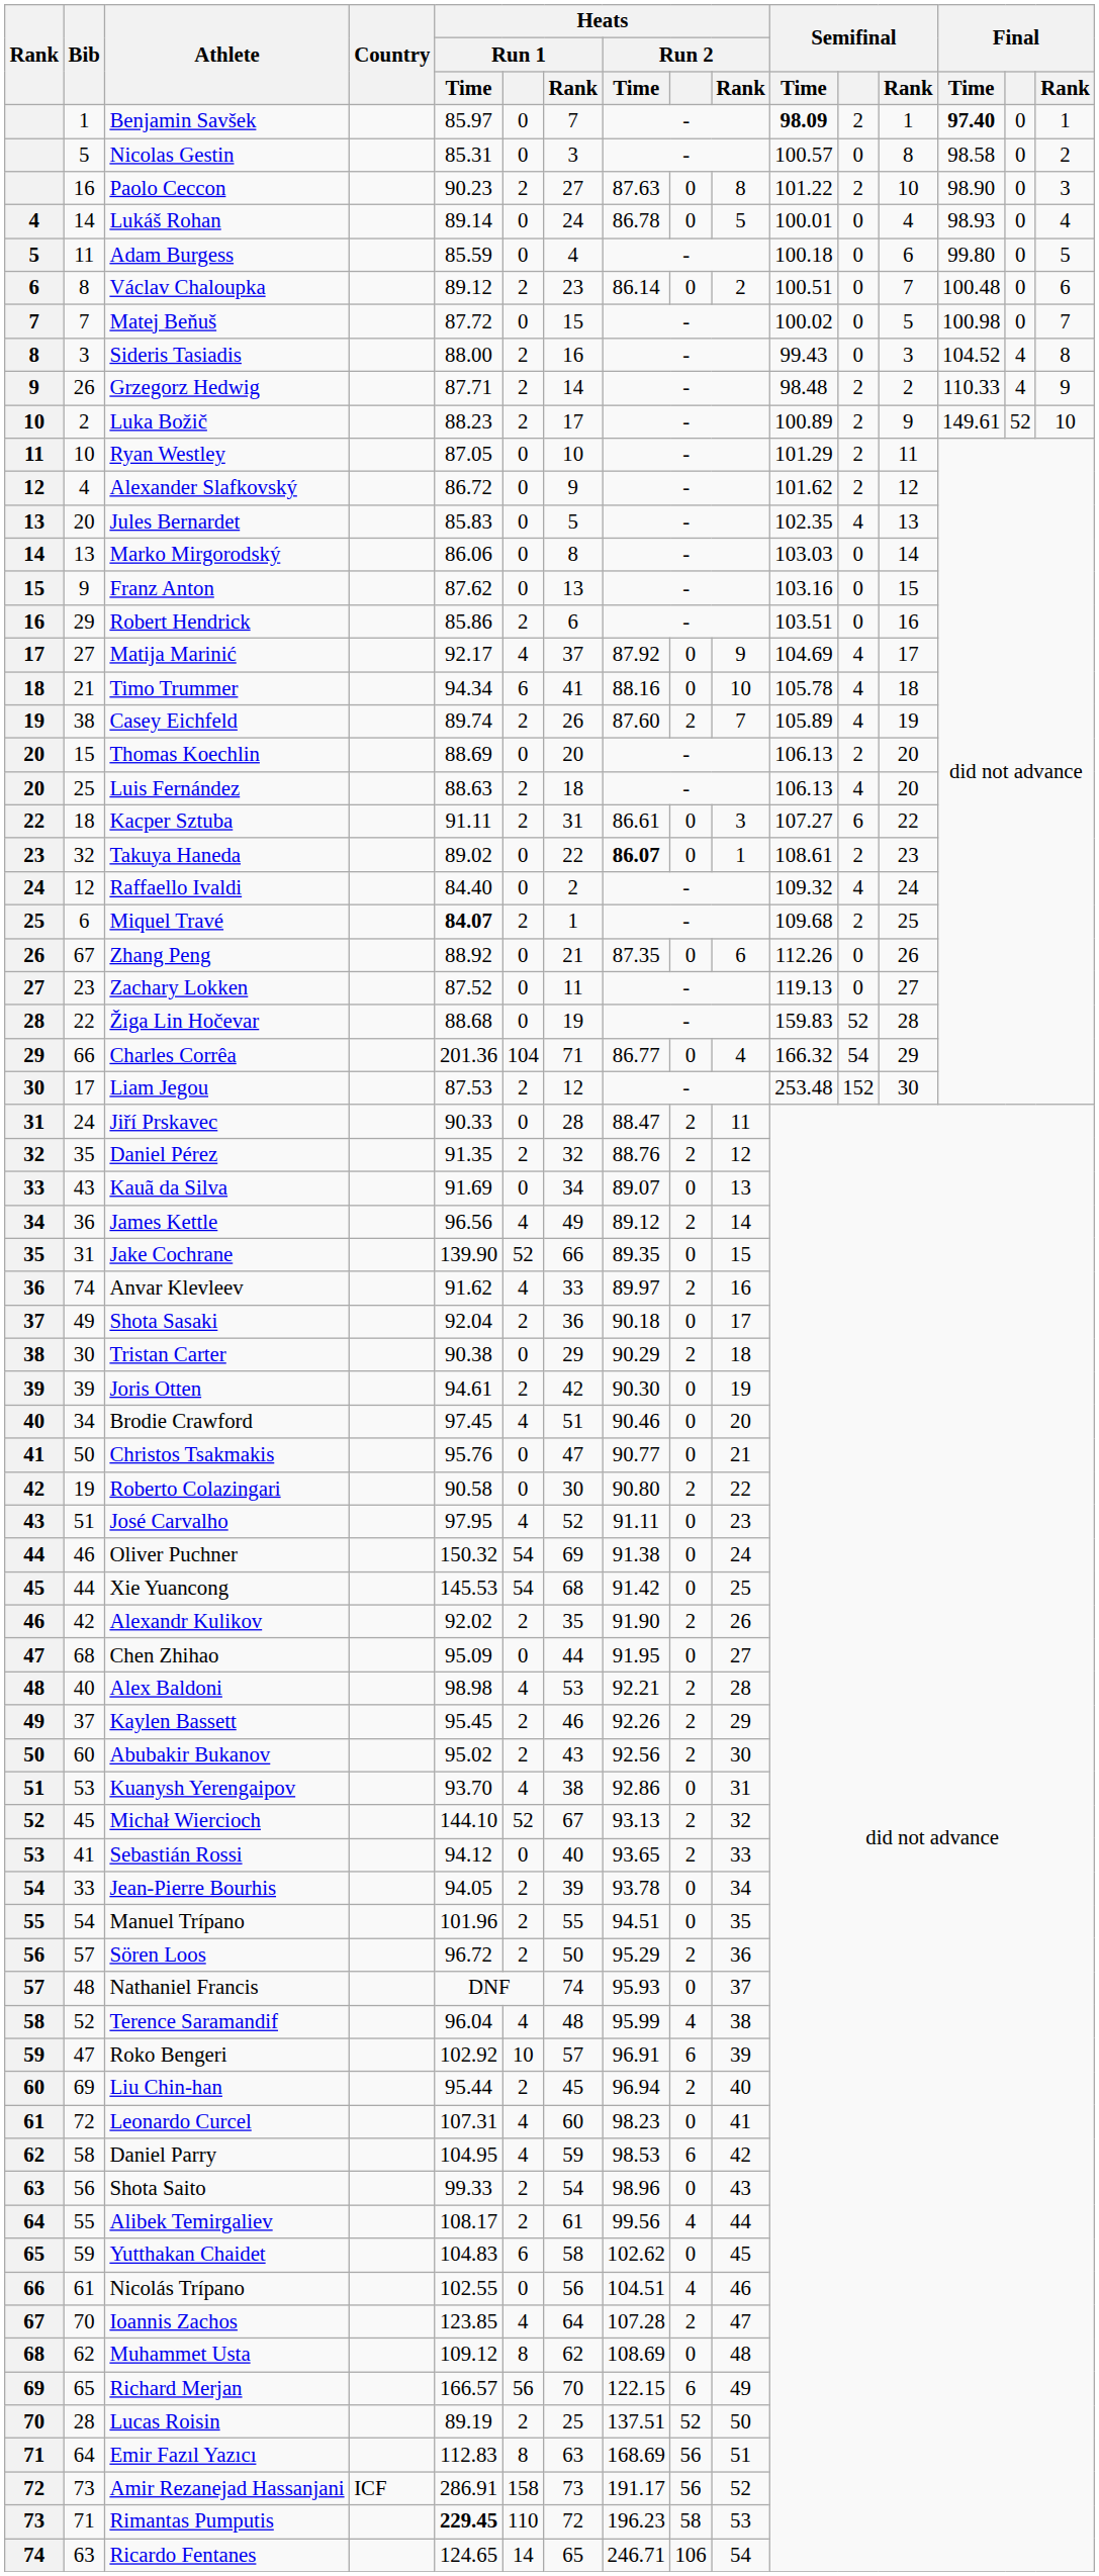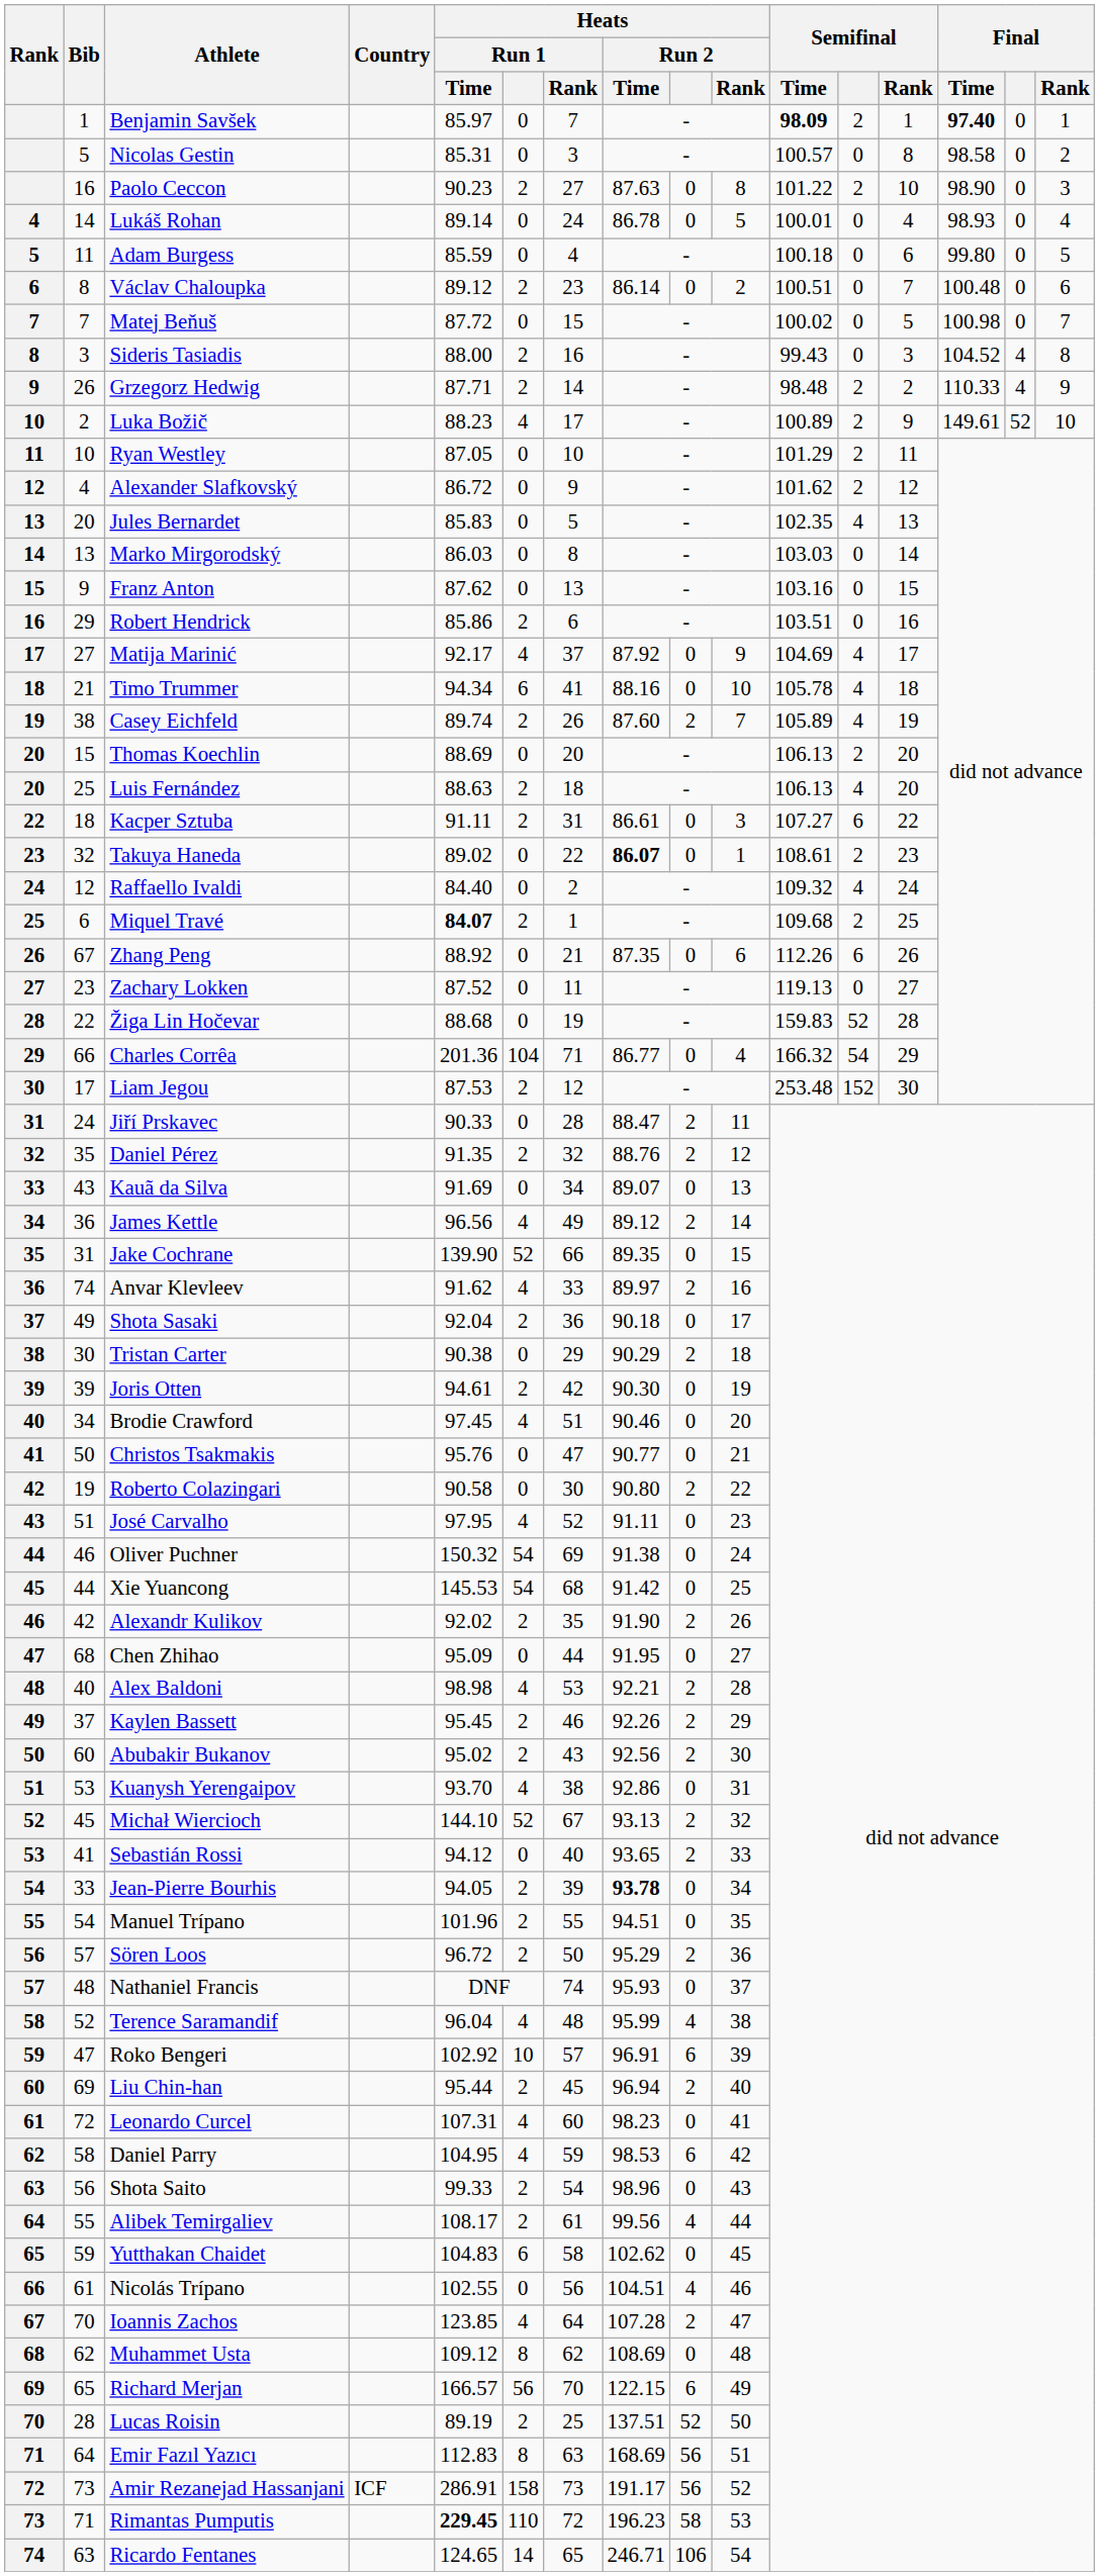Luka Božič | Heats / Run 1: 2 -> 4
Marko Mirgorodský | Heats / Run 1 / Time: 86.06 -> 86.03
Zhang Peng | Semifinal: 0 -> 6
Jean-Pierre Bourhis | Heats / Run 2 / Time: normal -> bold
